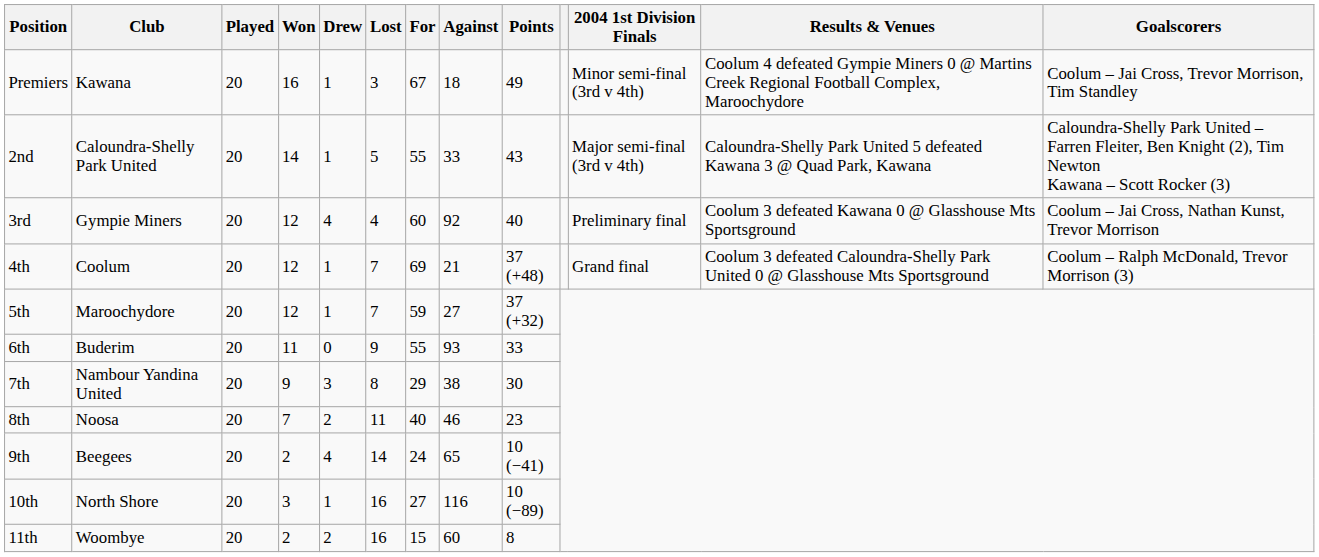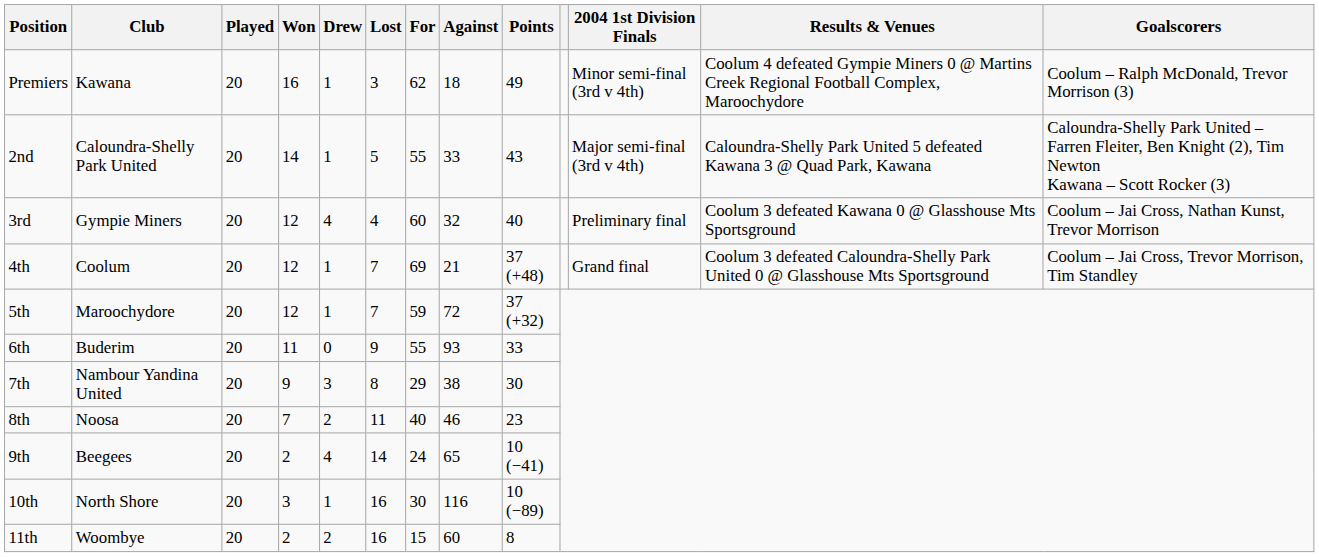Premiers | For: 67 -> 62
Premiers | Goalscorers: Coolum – Jai Cross, Trevor Morrison, Tim Standley -> Coolum – Ralph McDonald, Trevor Morrison (3)
3rd | Against: 92 -> 32
4th | Goalscorers: Coolum – Ralph McDonald, Trevor Morrison (3) -> Coolum – Jai Cross, Trevor Morrison, Tim Standley
5th | Against: 27 -> 72
10th | For: 27 -> 30
